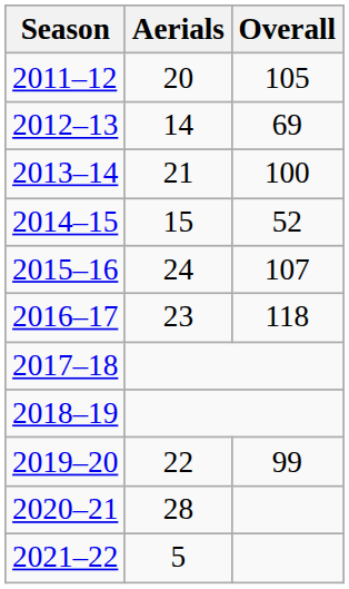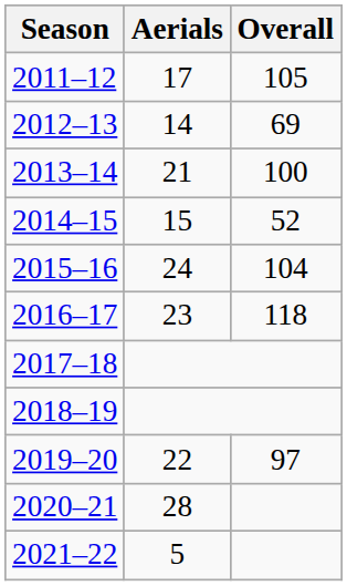2011–12 | Aerials: 20 -> 17
2015–16 | Overall: 107 -> 104
2019–20 | Overall: 99 -> 97
